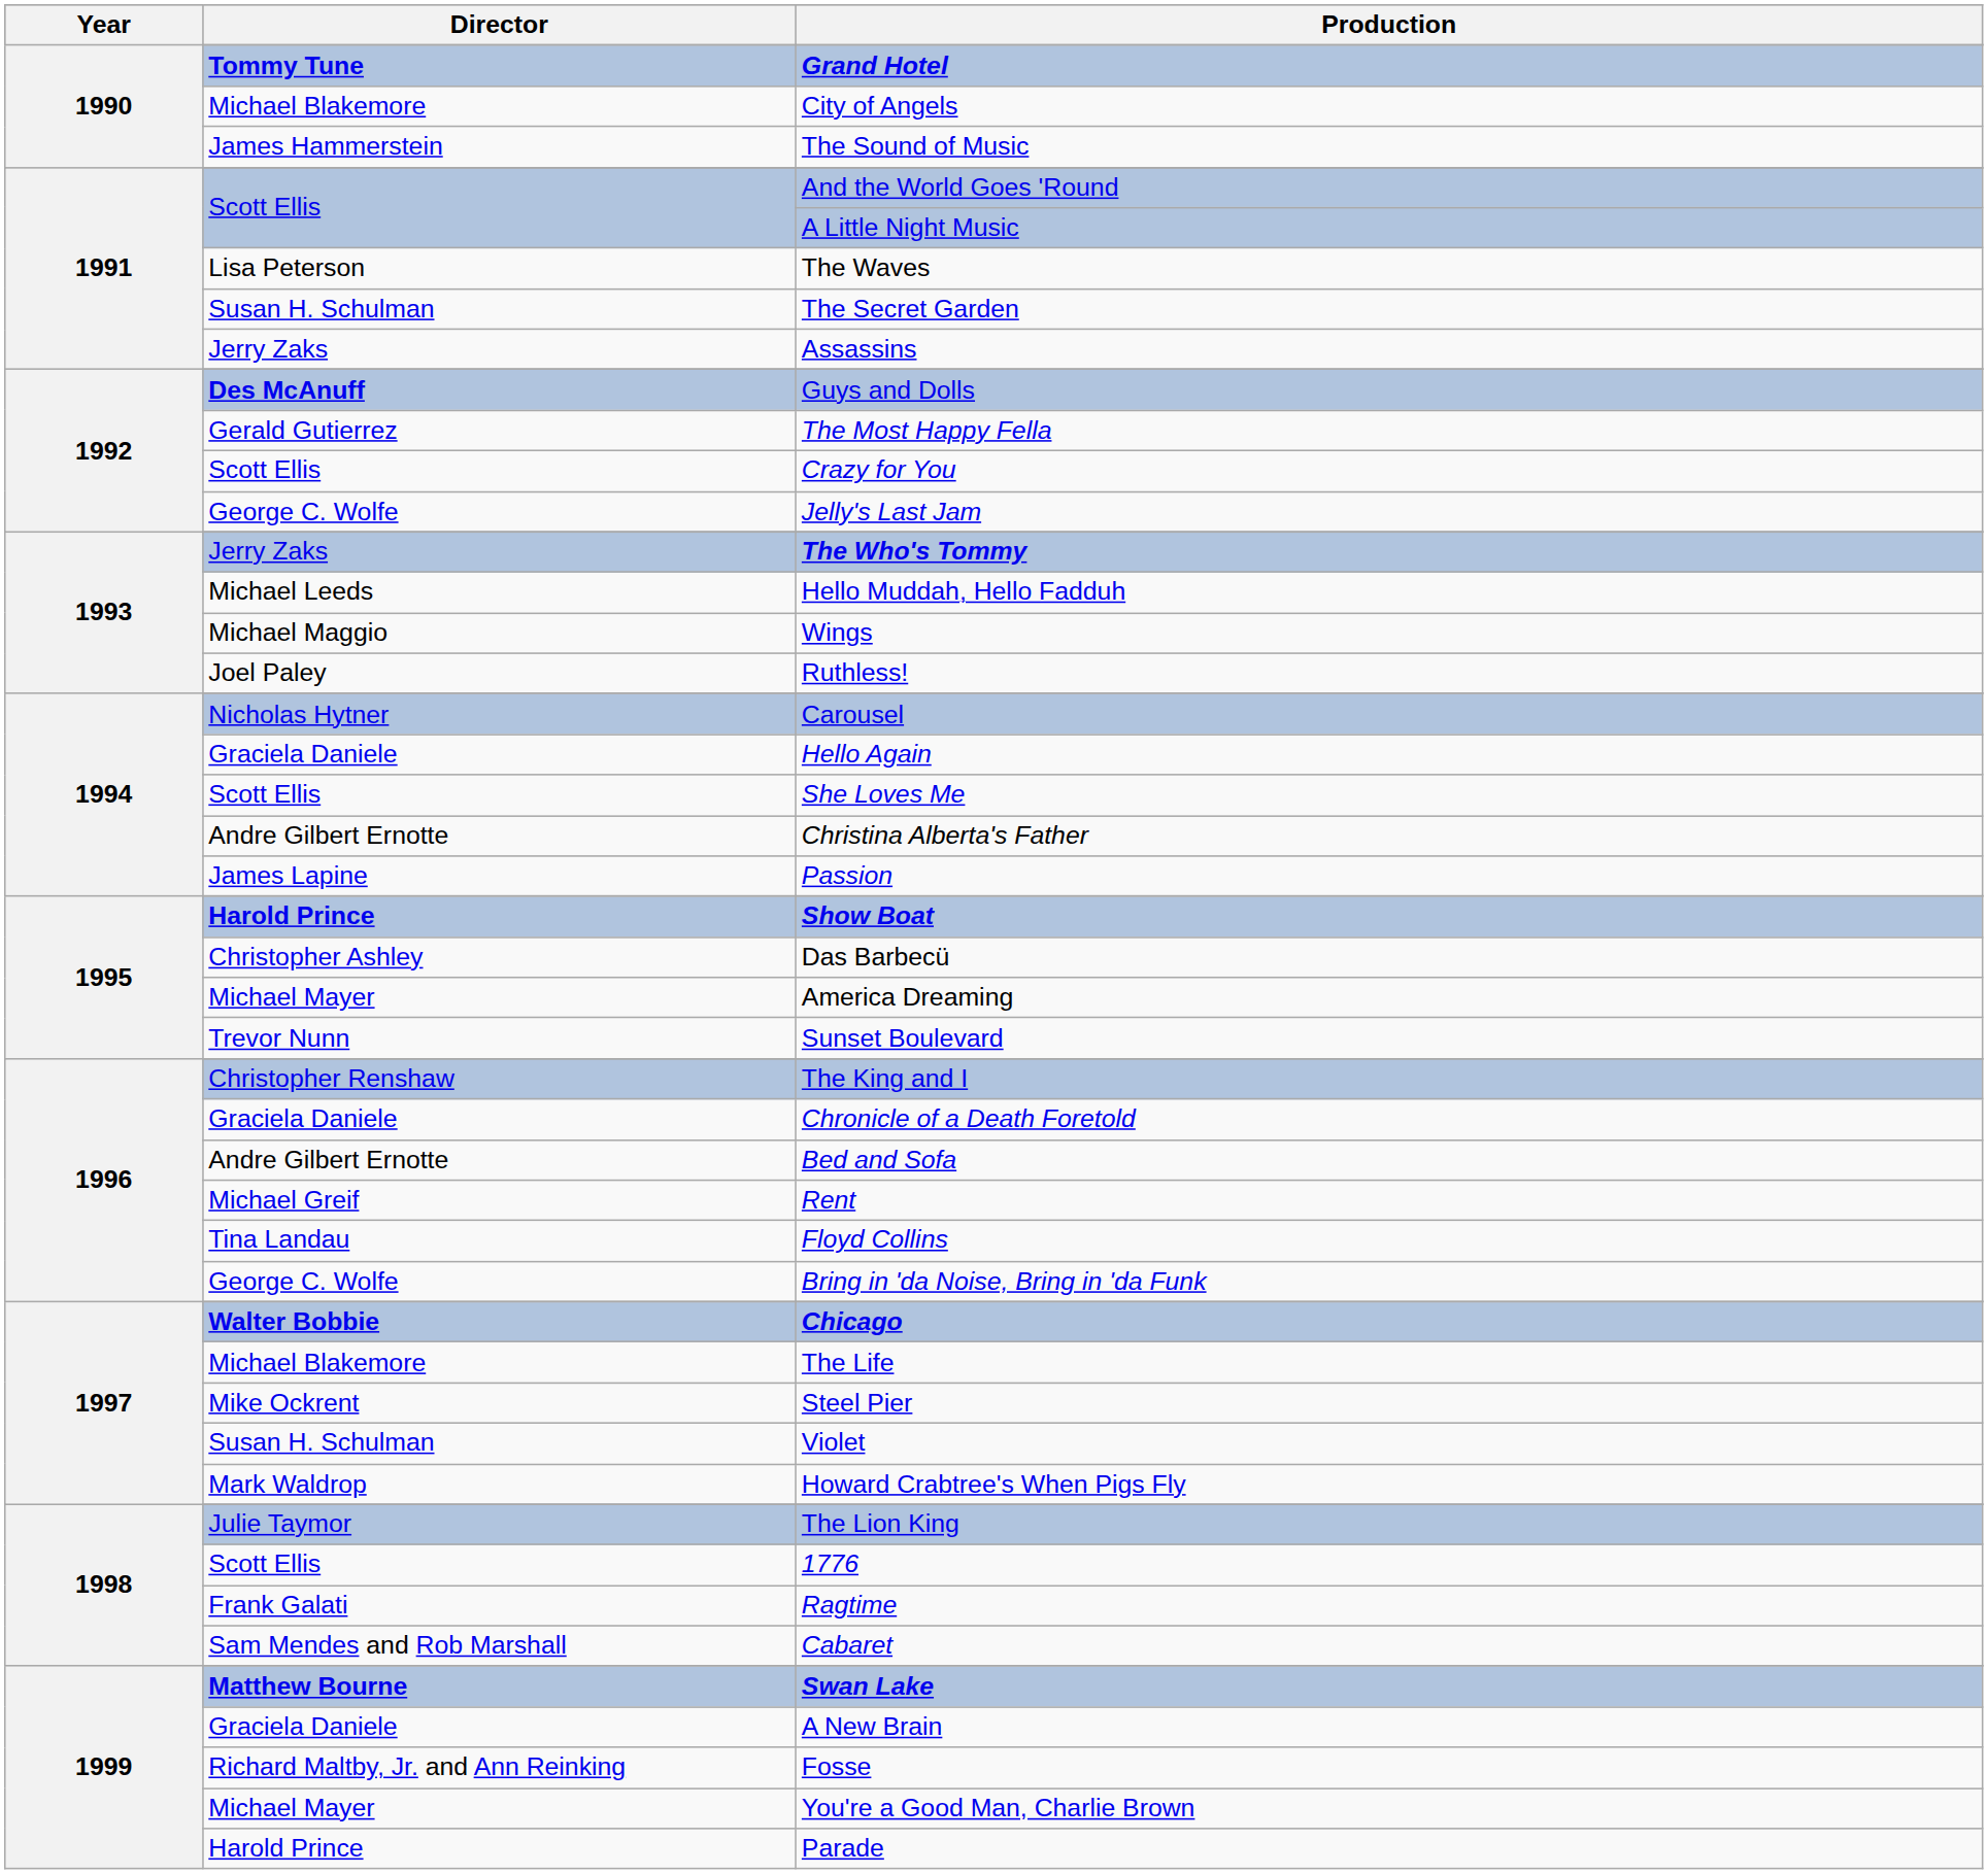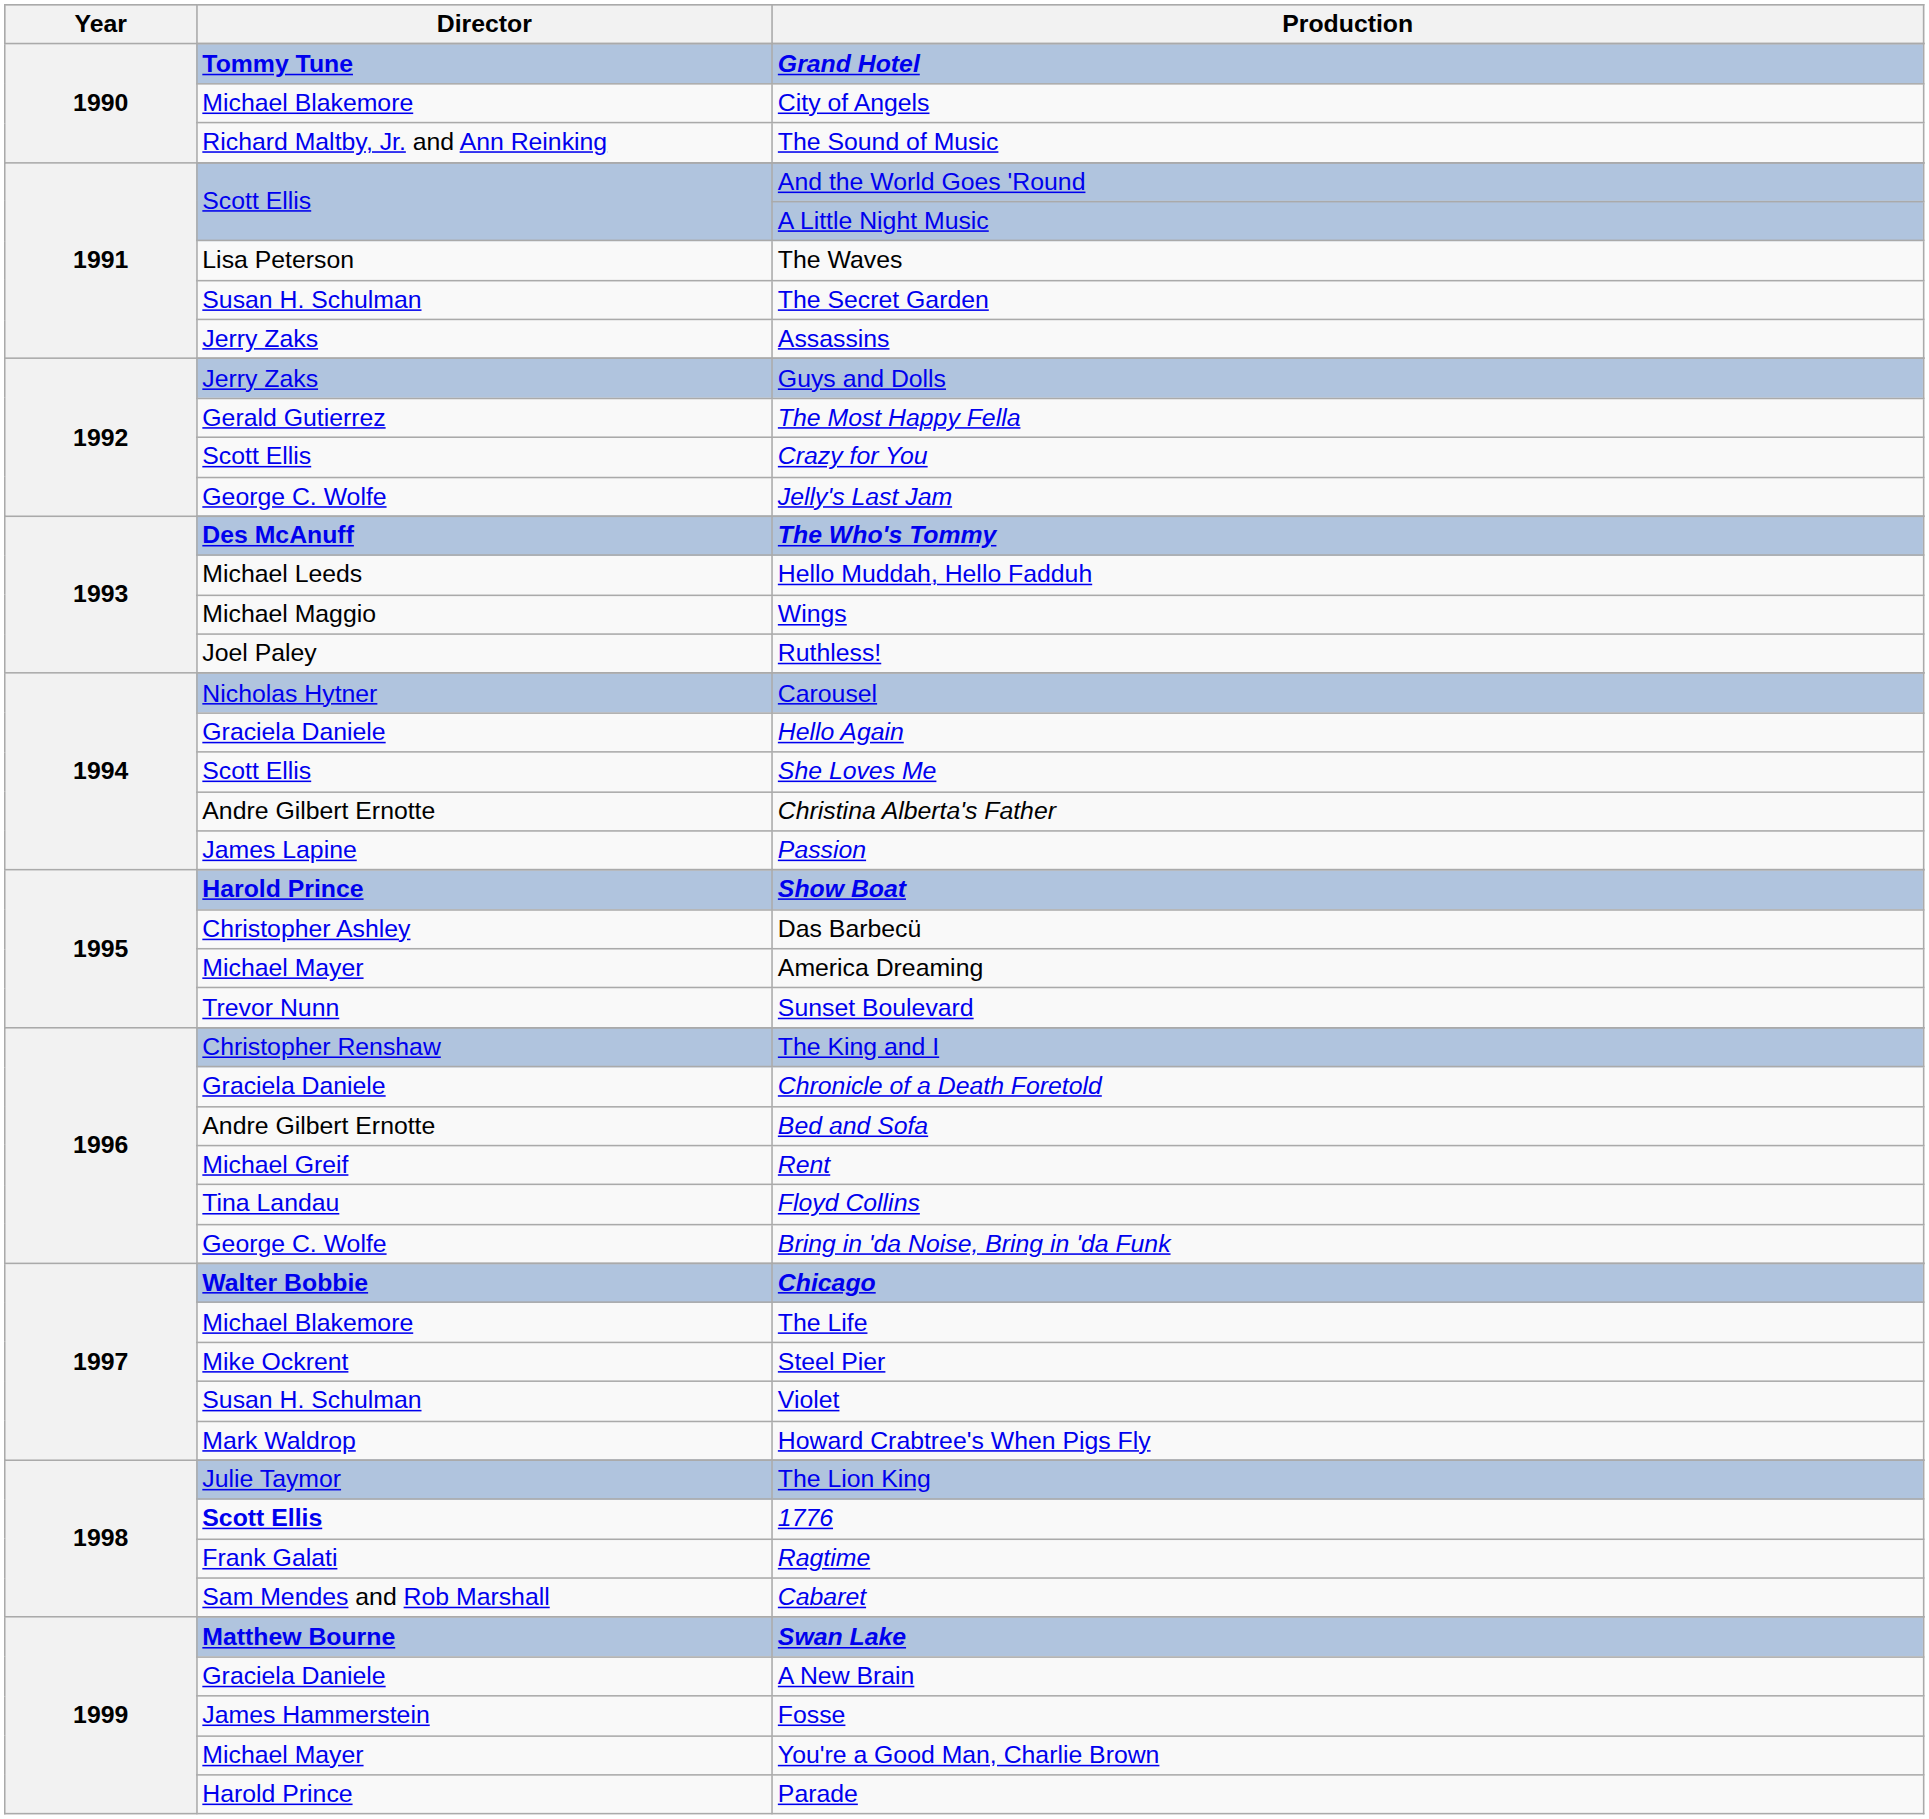The Sound of Music | Director: James Hammerstein -> Richard Maltby, Jr. and Ann Reinking
Guys and Dolls | Director: Des McAnuff -> Jerry Zaks
The Who's Tommy | Director: Jerry Zaks -> Des McAnuff
1776 | Director: normal -> bold
Fosse | Director: Richard Maltby, Jr. and Ann Reinking -> James Hammerstein
